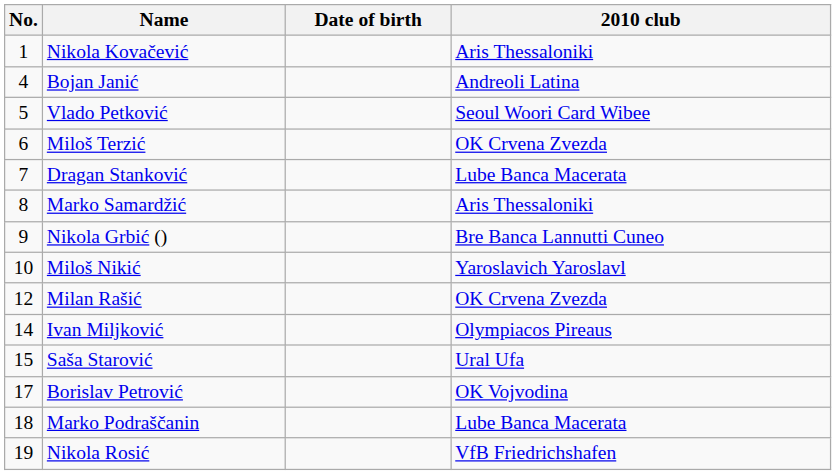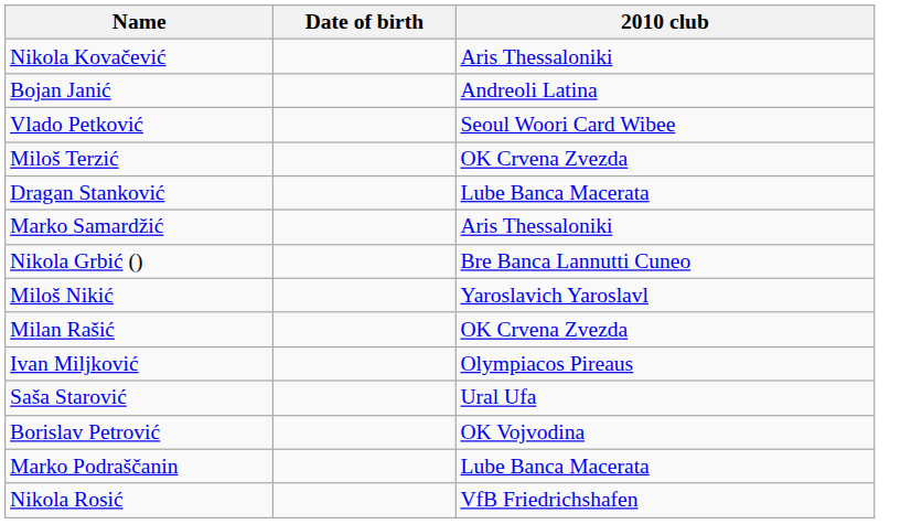- column: No. | 1 | 4 | 5 | 6 | 7 | 8 | 9 | 10 | 12 | 14 | 15 | 17 | 18 | 19
